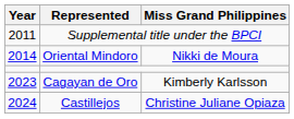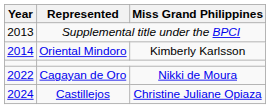Supplemental title under the BPCI | Year: 2011 -> 2013
Oriental Mindoro | Miss Grand Philippines: Nikki de Moura -> Kimberly Karlsson
Cagayan de Oro | Year: 2023 -> 2022
Cagayan de Oro | Miss Grand Philippines: Kimberly Karlsson -> Nikki de Moura
